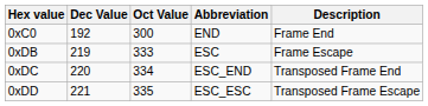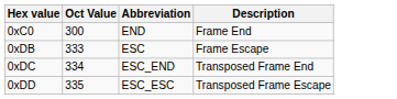- column: Dec Value | 192 | 219 | 220 | 221
